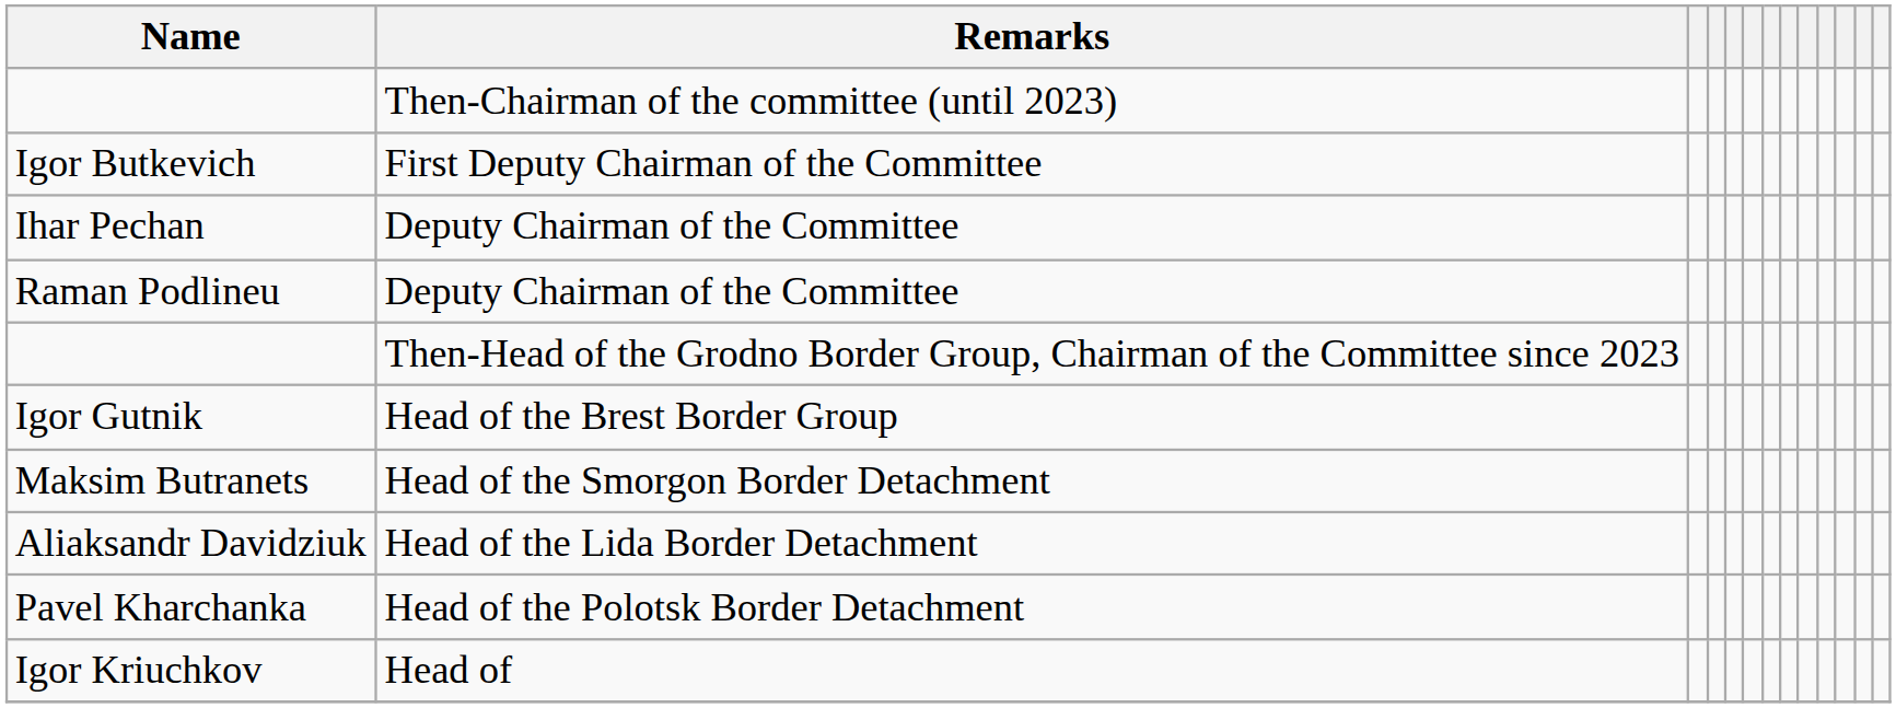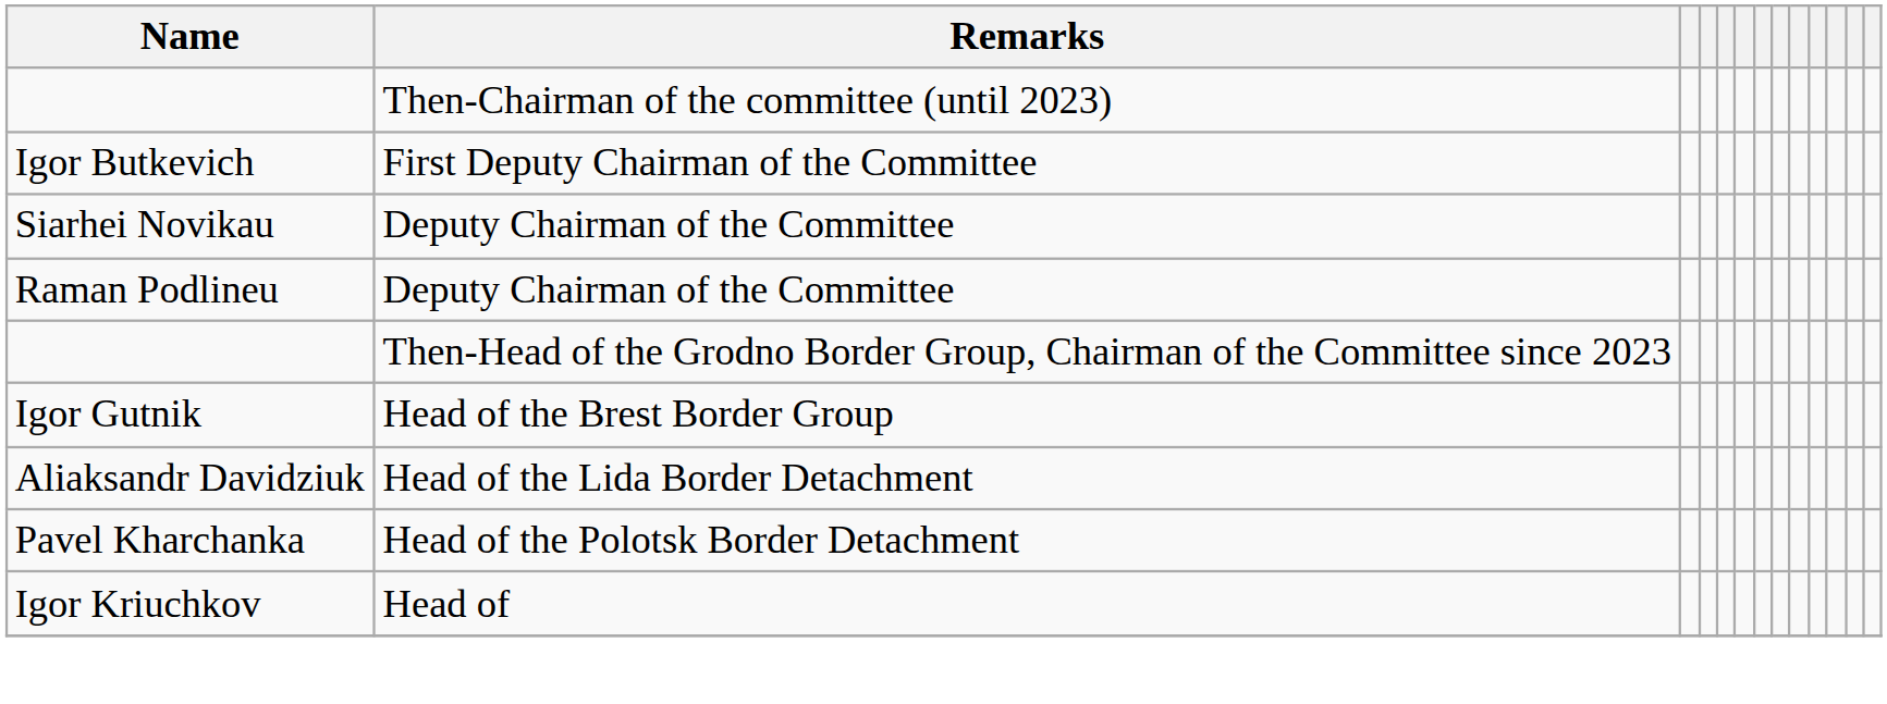+ row: Siarhei Novikau | Deputy Chairman of the Committee
- row: Ihar Pechan | Deputy Chairman of the Committee
- row: Maksim Butranets | Head of the Smorgon Border Detachment
